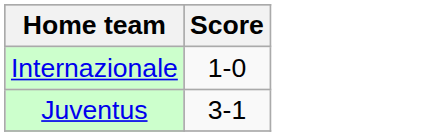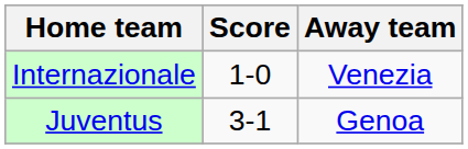+ column: Away team | Venezia | Genoa
